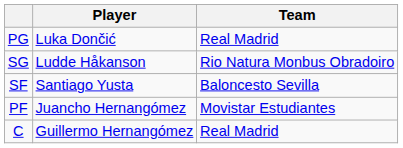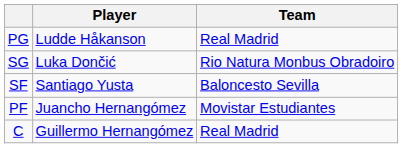PG | Player: Luka Dončić -> Ludde Håkanson
SG | Player: Ludde Håkanson -> Luka Dončić
